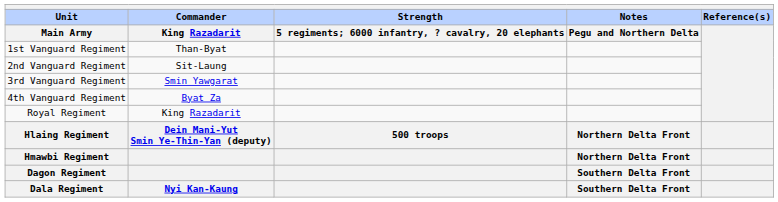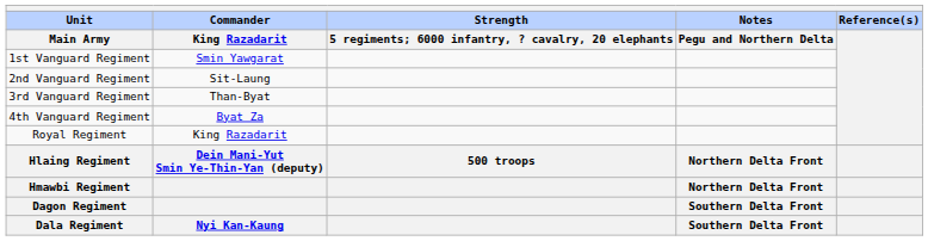1st Vanguard Regiment | Commander / King Razadarit: Than-Byat -> Smin Yawgarat
3rd Vanguard Regiment | Commander / King Razadarit: Smin Yawgarat -> Than-Byat
